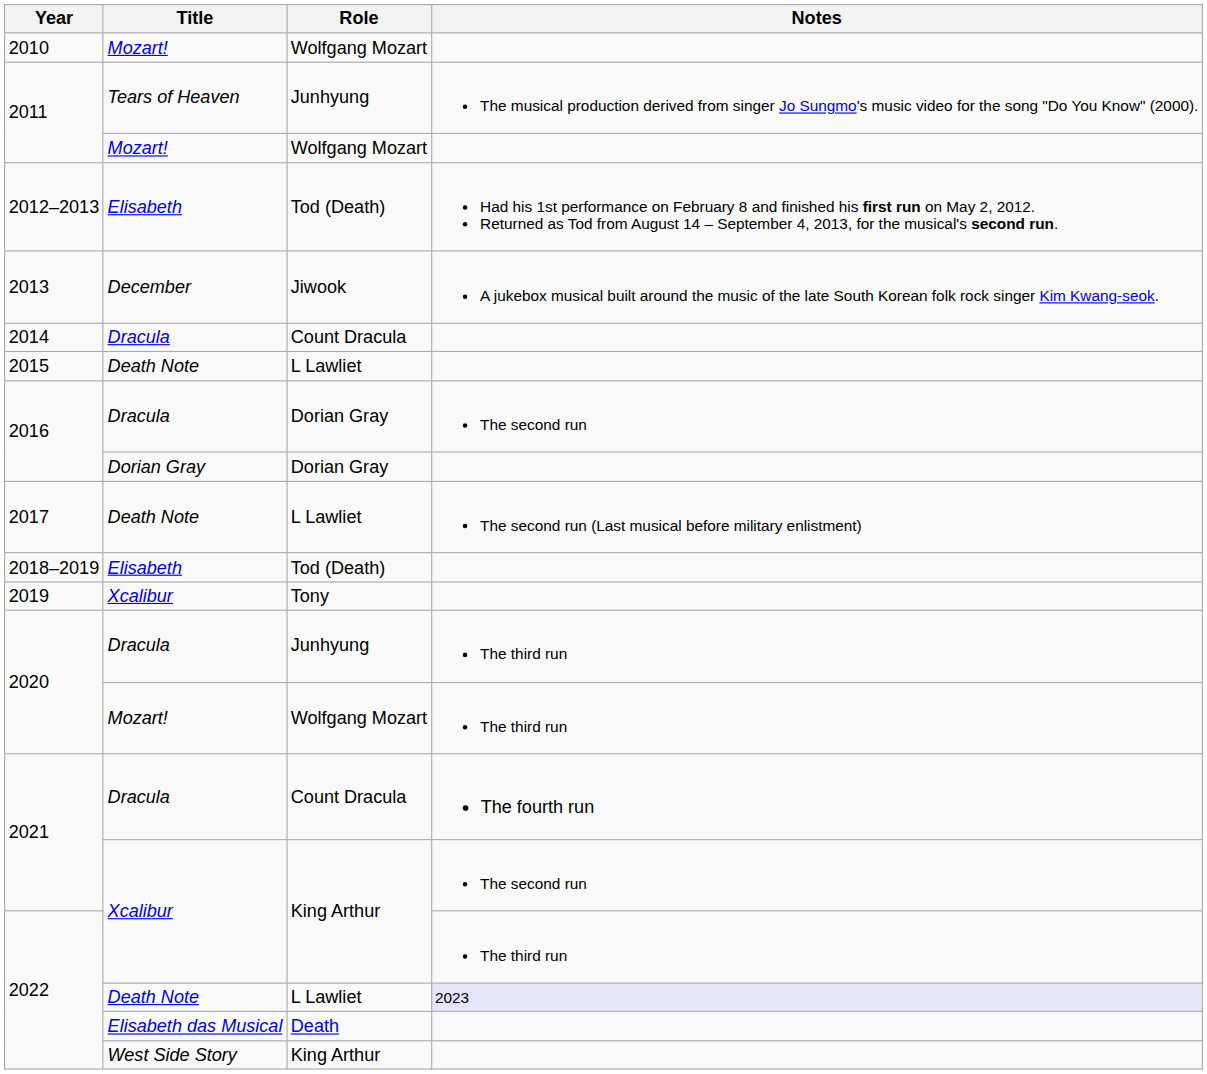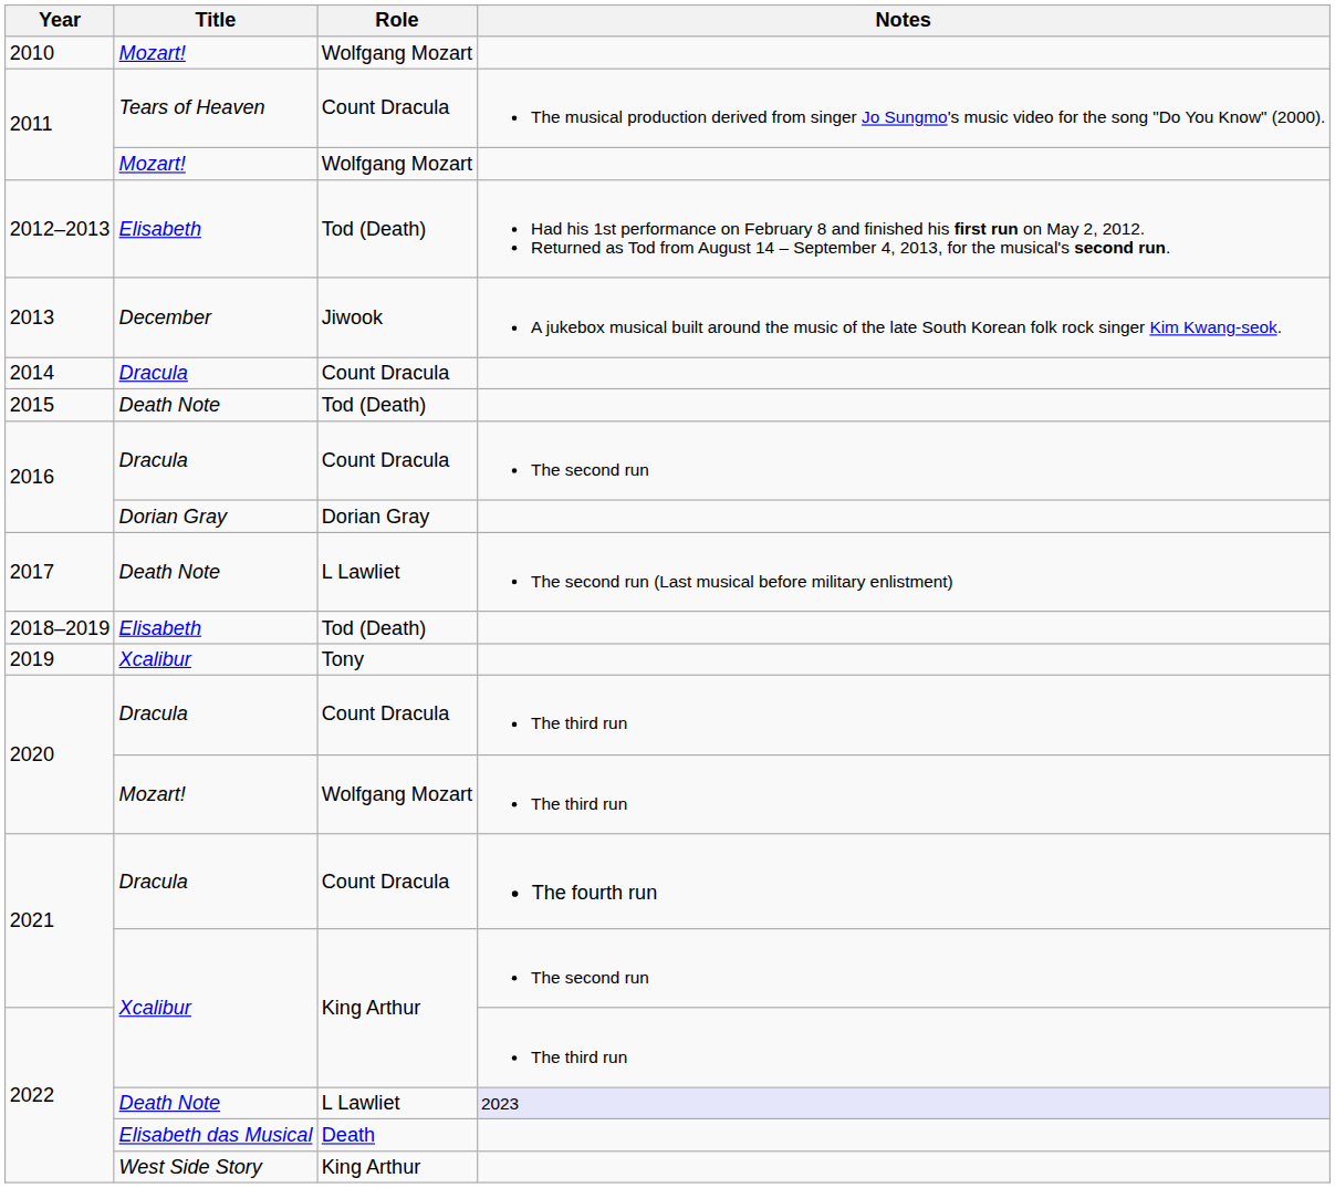2011 / Tears of Heaven | Role: Junhyung -> Count Dracula
2015 | Role: L Lawliet -> Tod (Death)
2016 / Dracula | Role: Dorian Gray -> Count Dracula
2020 / Dracula | Role: Junhyung -> Count Dracula
